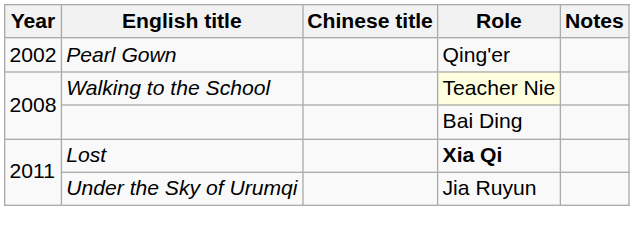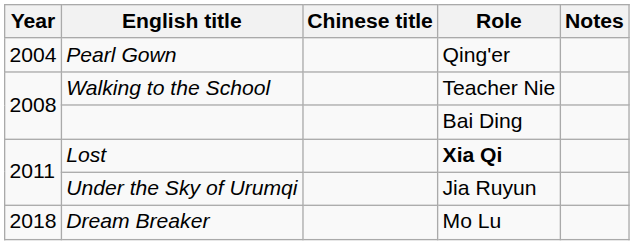Pearl Gown | Year: 2002 -> 2004
Walking to the School | Role: lightyellow background -> no background
+ row: 2018 | Dream Breaker | Mo Lu
